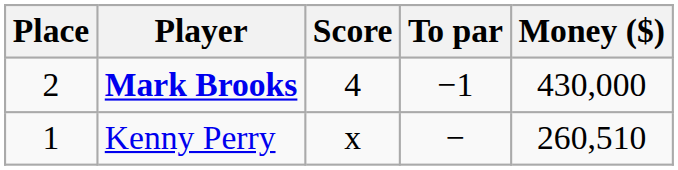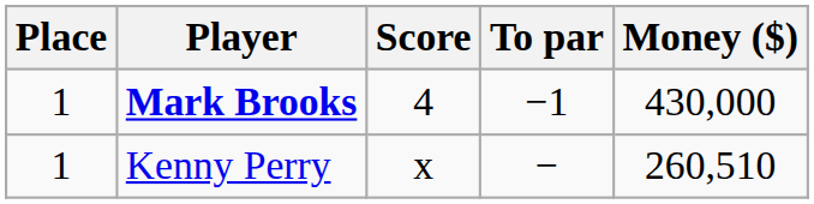Mark Brooks | Place: 2 -> 1
